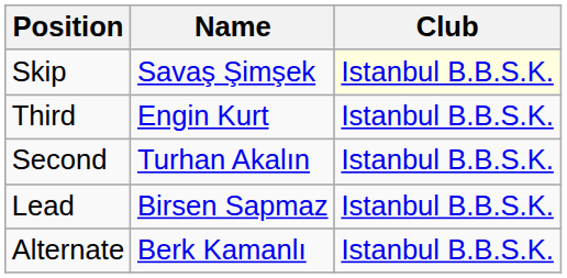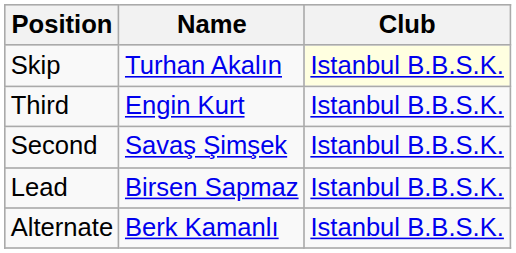Skip | Name: Savaş Şimşek -> Turhan Akalın
Second | Name: Turhan Akalın -> Savaş Şimşek
